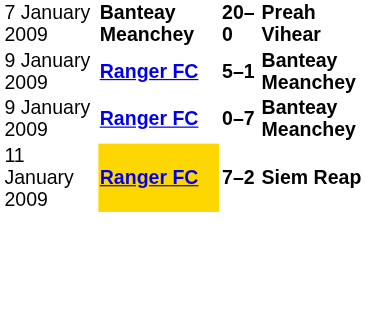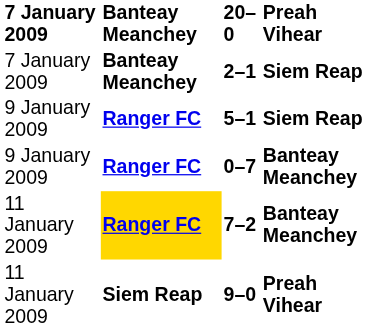20–0 | column 1: normal -> bold
+ row: 7 January 2009 | Banteay Meanchey | 2–1 | Siem Reap
5–1 | column 4: Banteay Meanchey -> Siem Reap
7–2 | column 4: Siem Reap -> Banteay Meanchey
+ row: 11 January 2009 | Siem Reap | 9–0 | Preah Vihear
